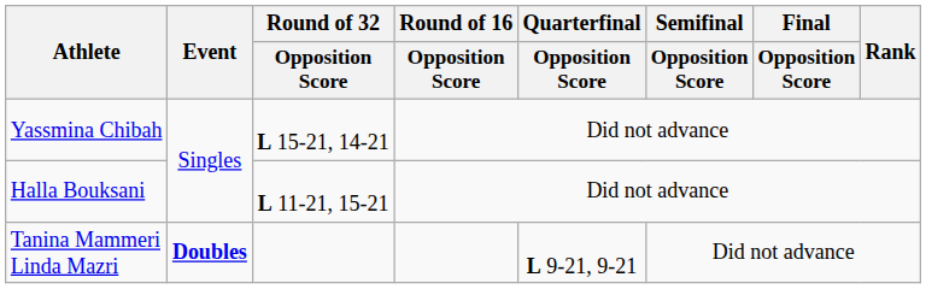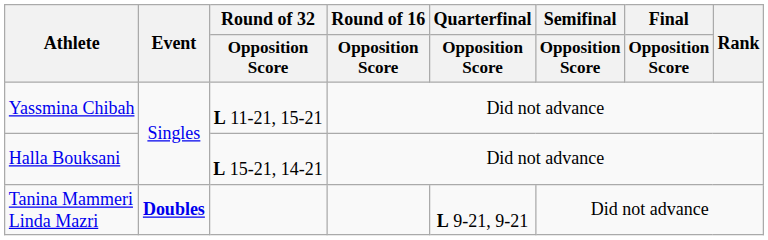Yassmina Chibah | Round of 32 / Opposition Score: L 15-21, 14-21 -> L 11-21, 15-21
Halla Bouksani | Round of 32 / Opposition Score: L 11-21, 15-21 -> L 15-21, 14-21
